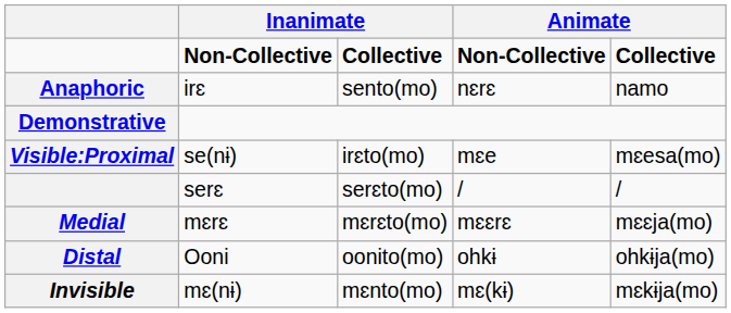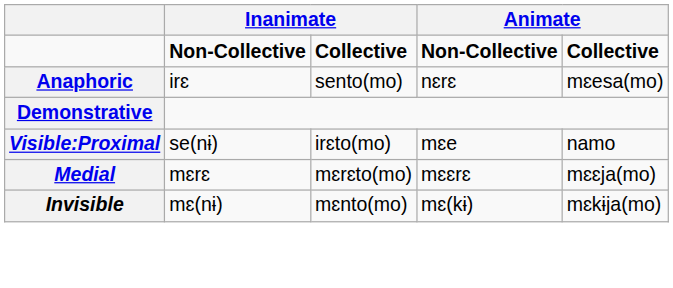irɛ | column 5: namo -> mɛesa(mo)
se(nɨ) | column 5: mɛesa(mo) -> namo
- row: serɛ | serɛto(mo) | / | /
- row: Distal | Ooni | oonito(mo) | ohkɨ | ohkɨja(mo)
